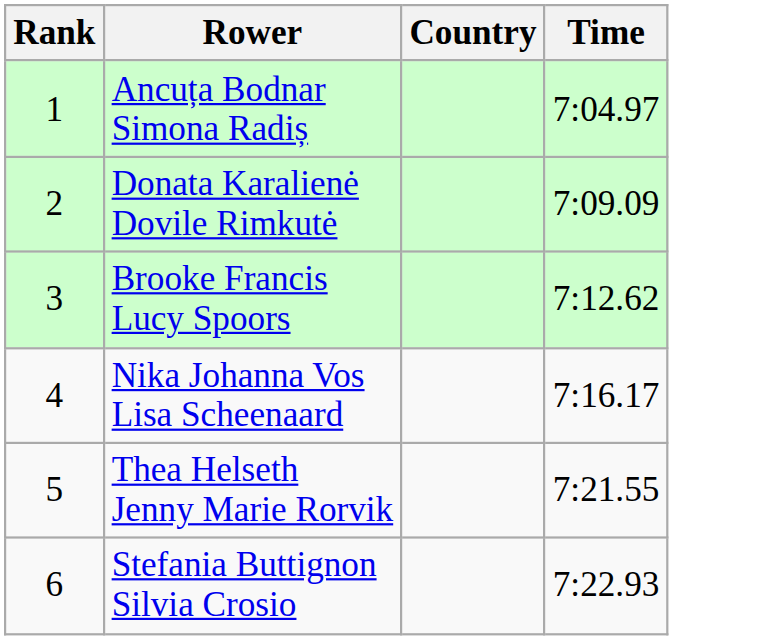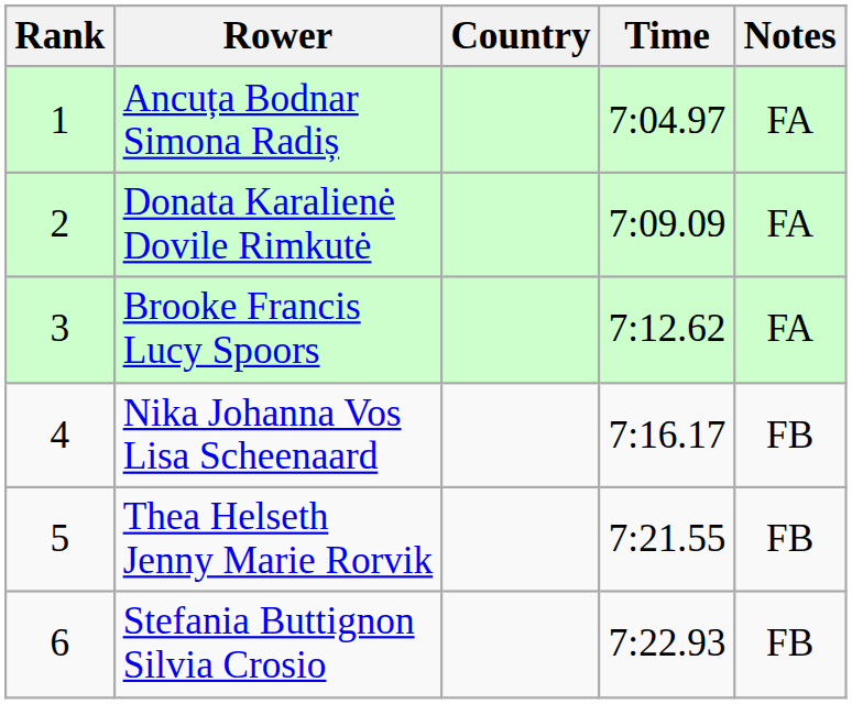+ column: Notes | FA | FA | FA | FB | FB | FB
